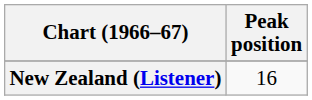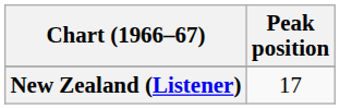New Zealand (Listener) | Peak position: 16 -> 17
